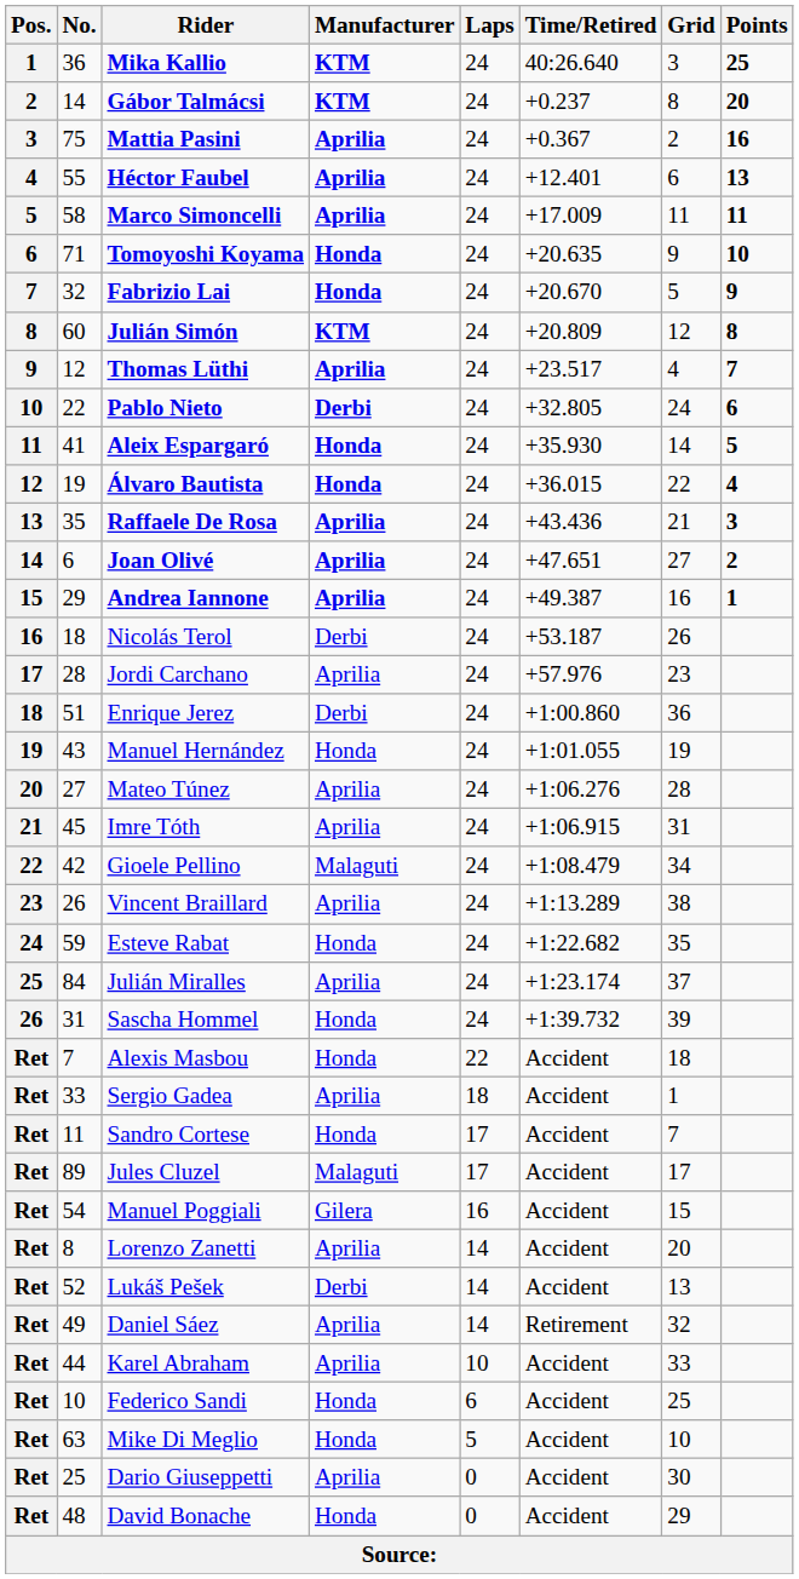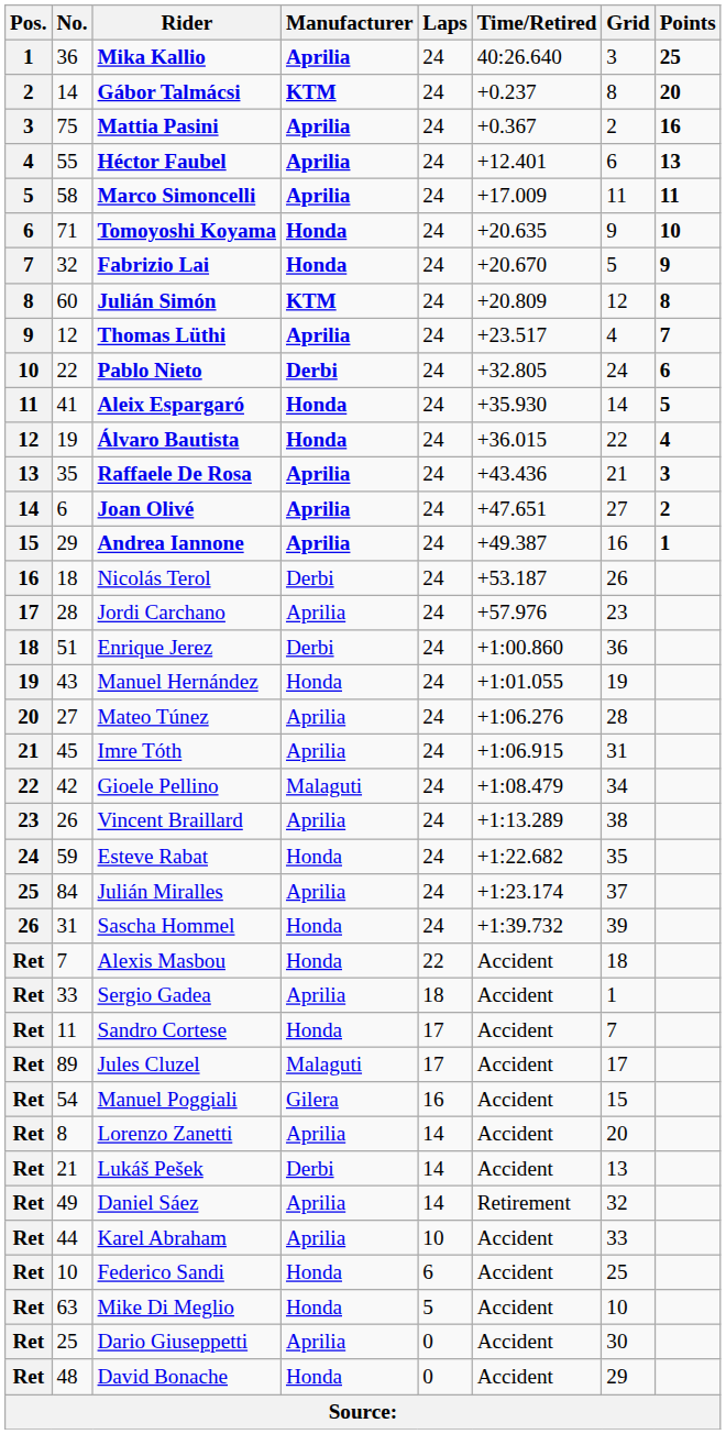Mika Kallio | Manufacturer: KTM -> Aprilia
Lukáš Pešek | No.: 52 -> 21
